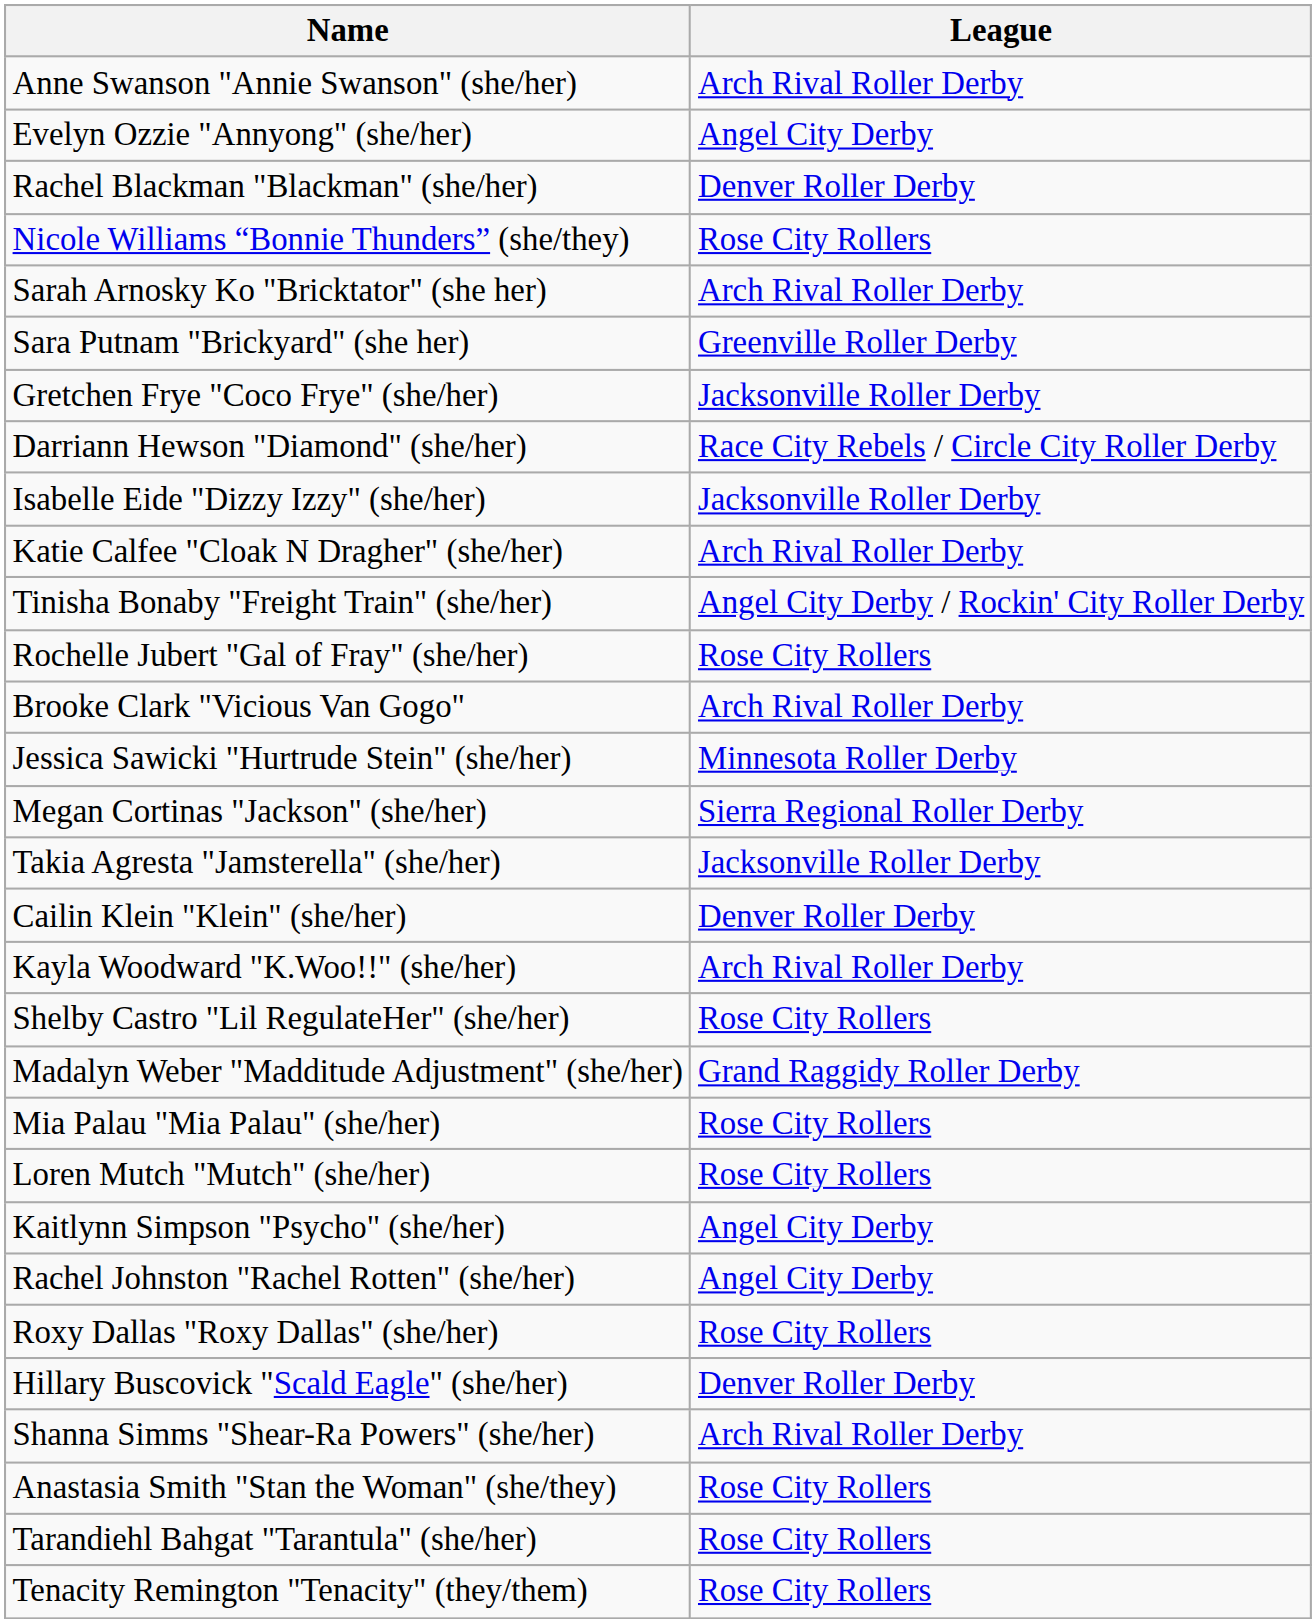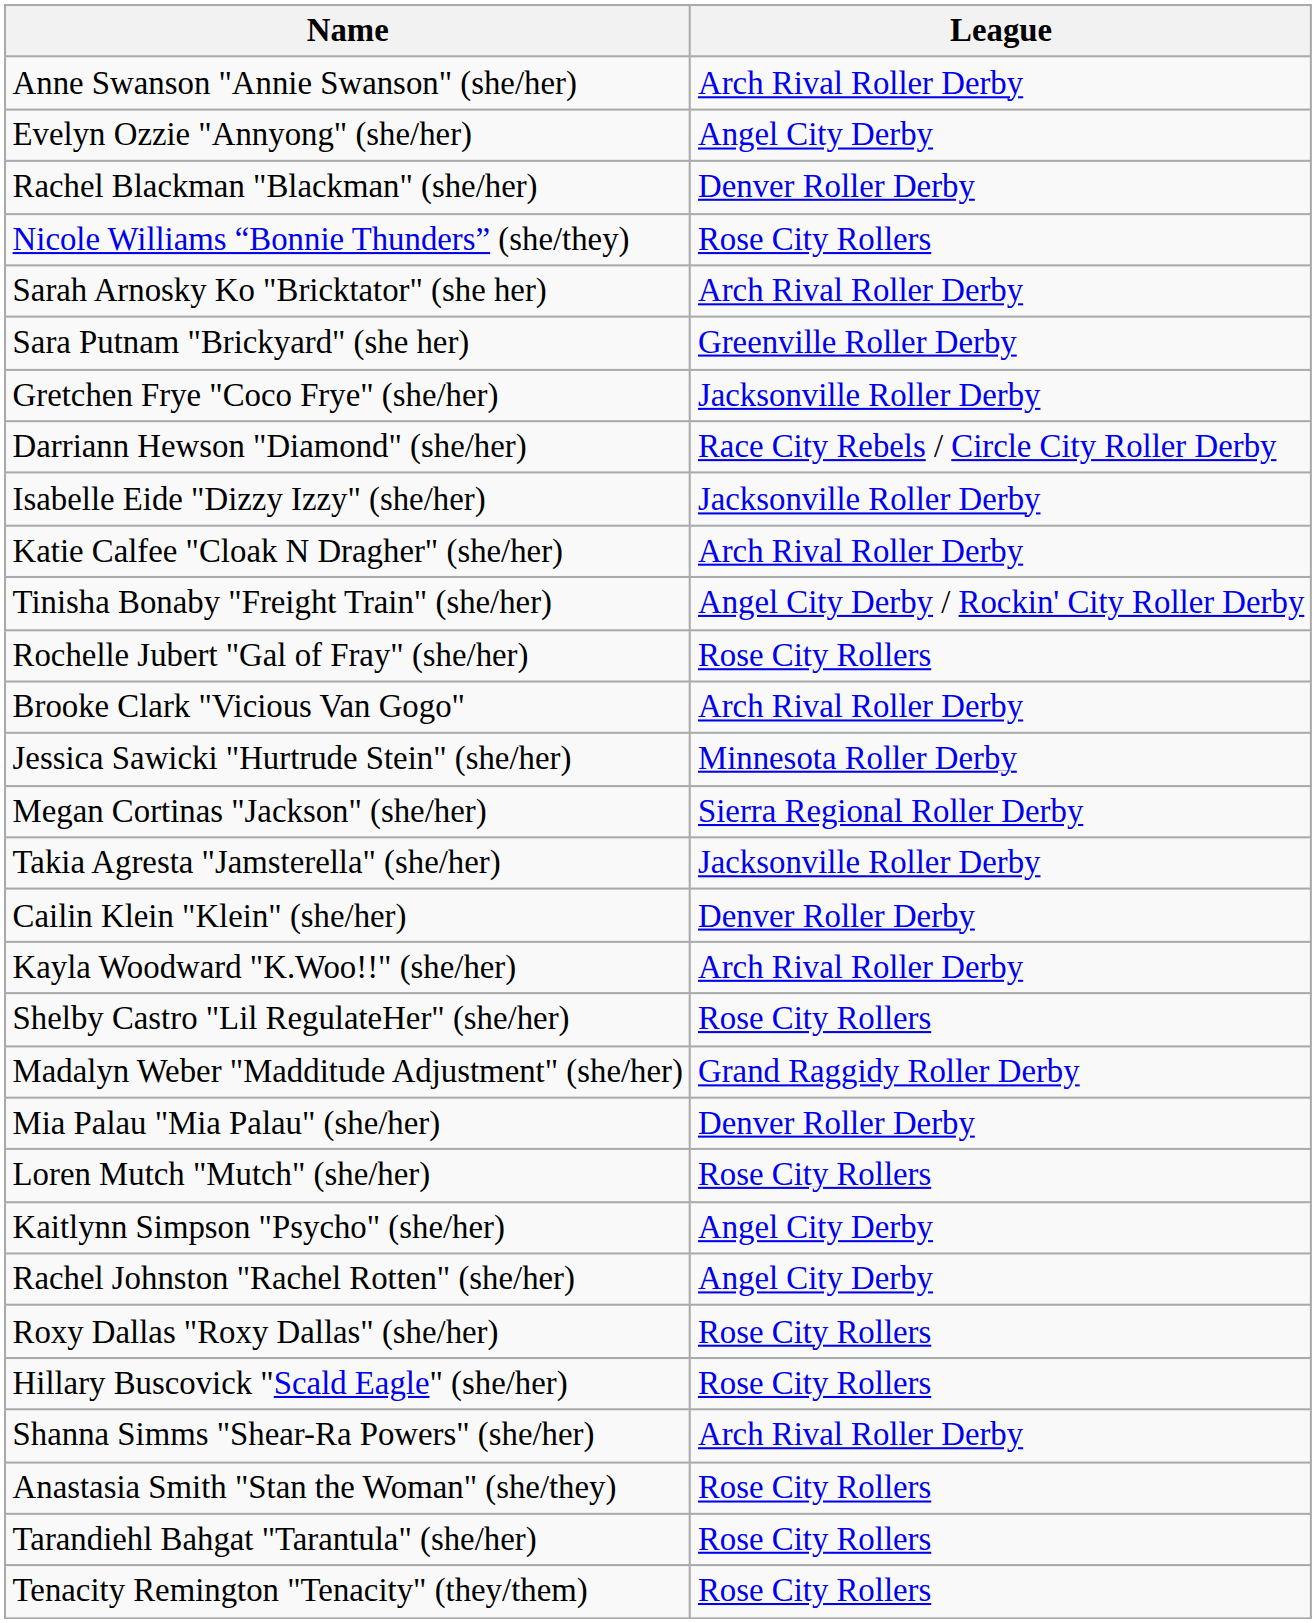Mia Palau "Mia Palau" (she/her) | League: Rose City Rollers -> Denver Roller Derby
Hillary Buscovick "Scald Eagle" (she/her) | League: Denver Roller Derby -> Rose City Rollers
